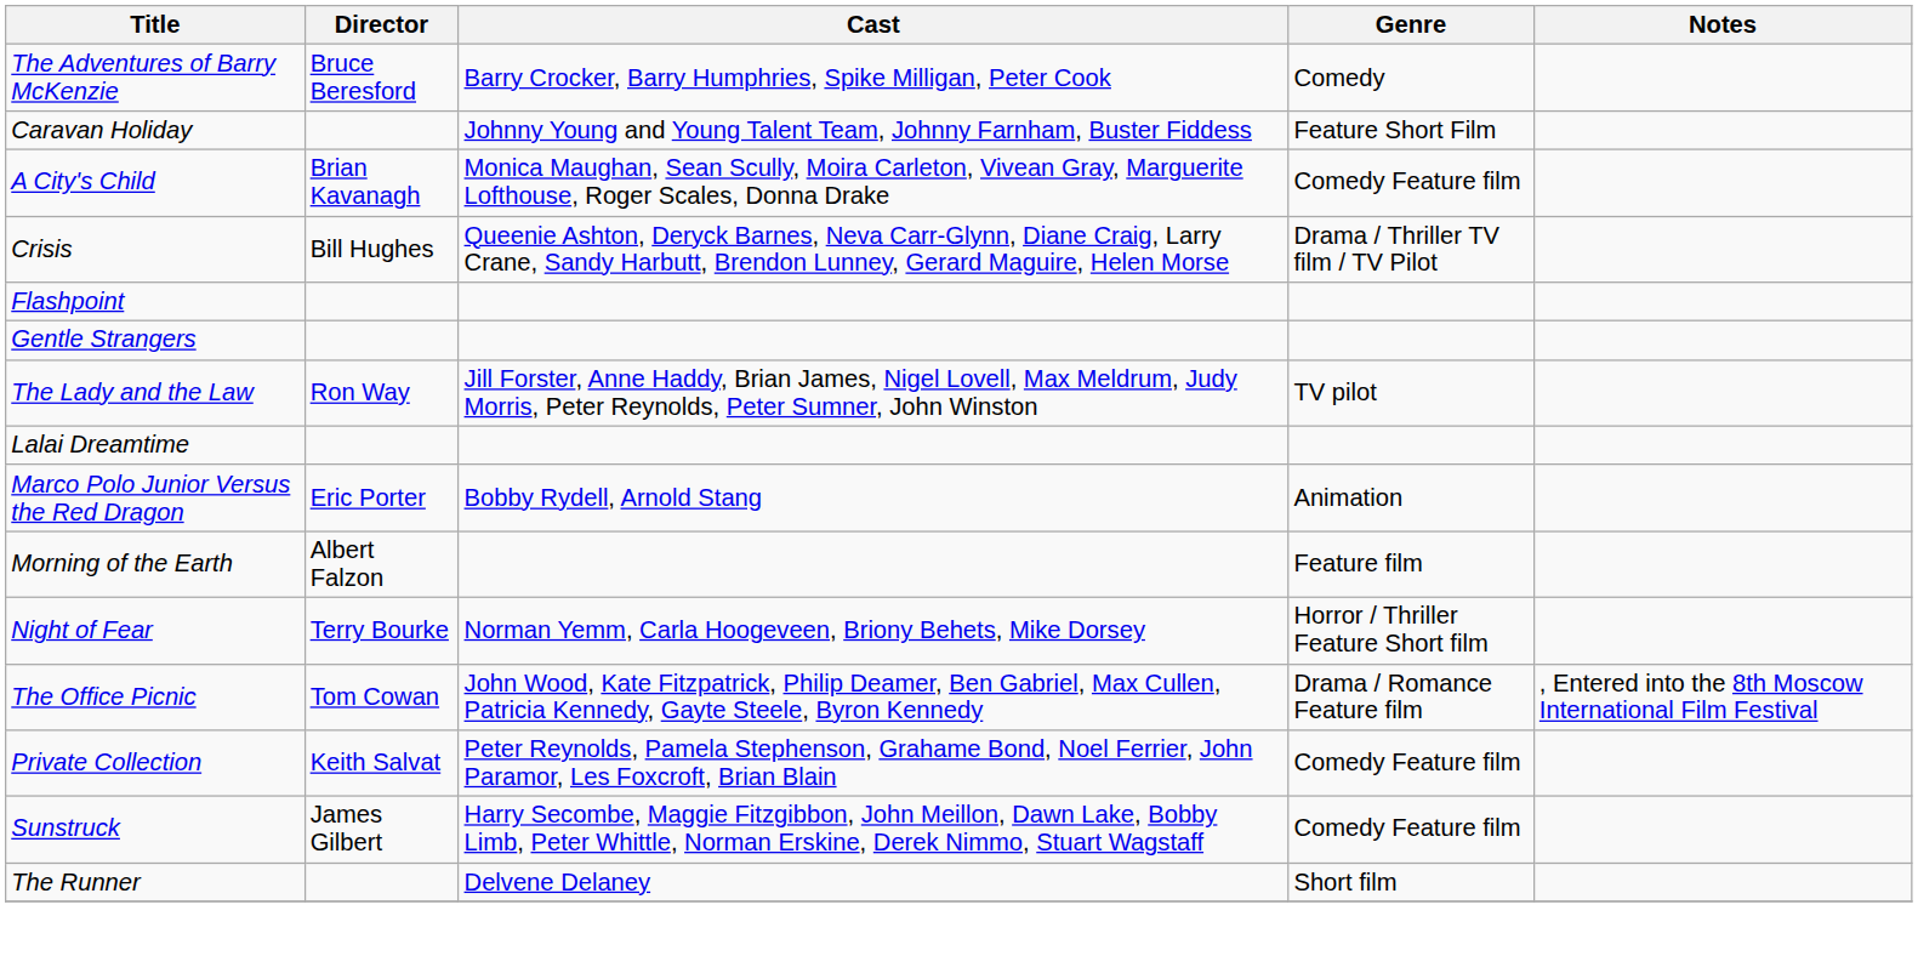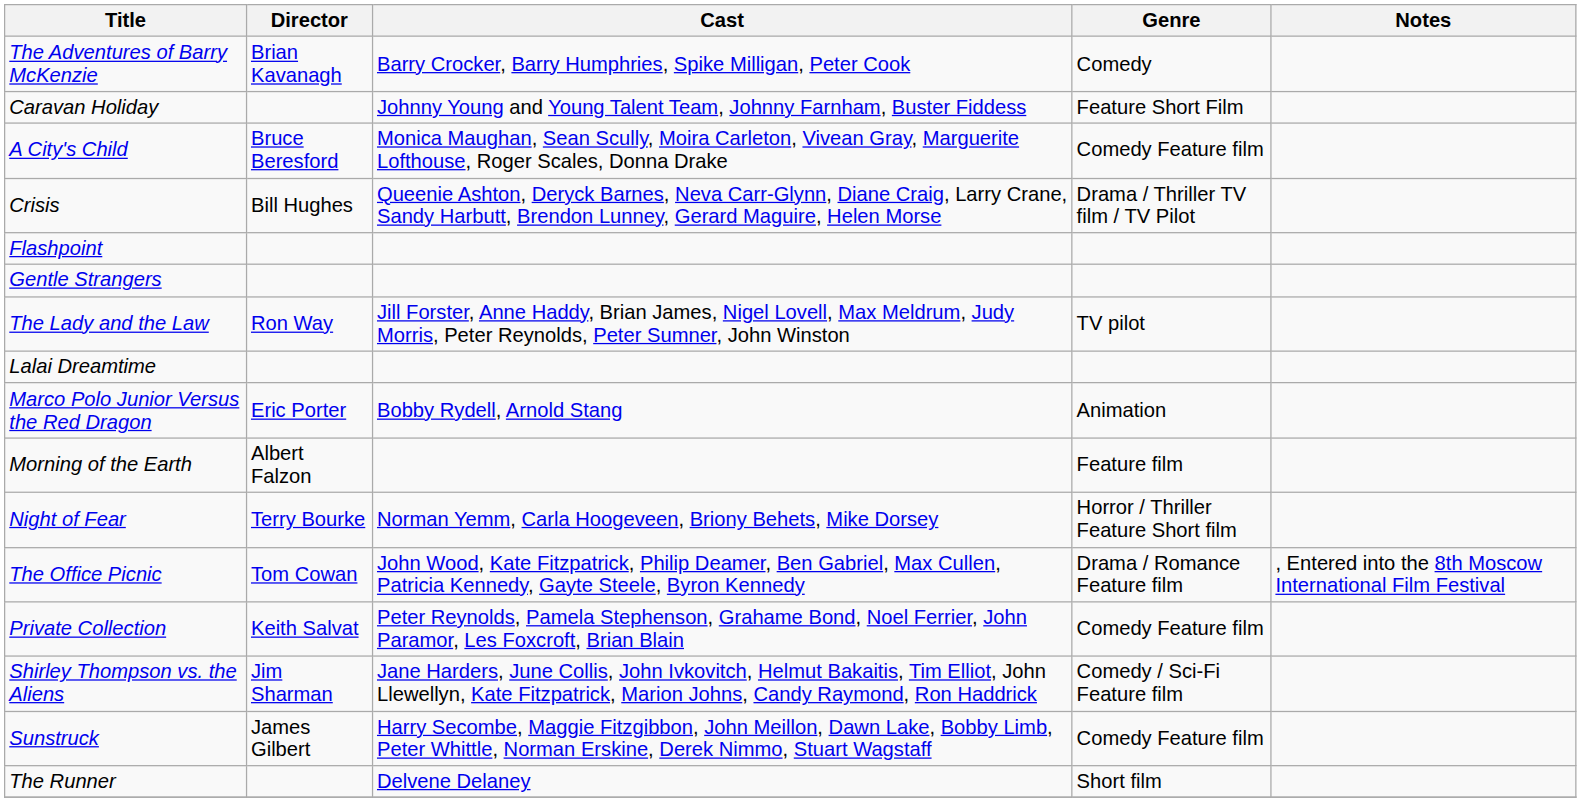The Adventures of Barry McKenzie | Director: Bruce Beresford -> Brian Kavanagh
A City's Child | Director: Brian Kavanagh -> Bruce Beresford
+ row: Shirley Thompson vs. the Aliens | Jim Sharman | Jane Harders, June Collis, John Ivkovitch, Helmut Bakaitis, Tim Elliot, John Llewellyn, Kate Fitzpatrick, Marion Johns, Candy Raymond, Ron Haddrick | Comedy / Sci-Fi Feature film
